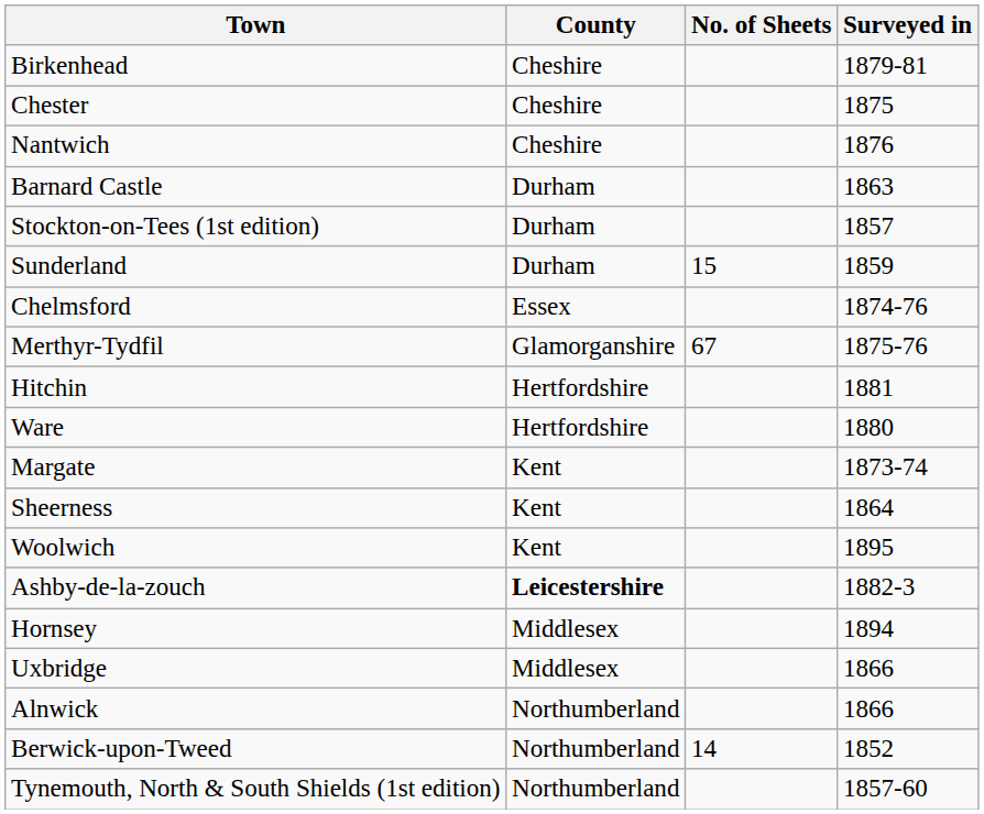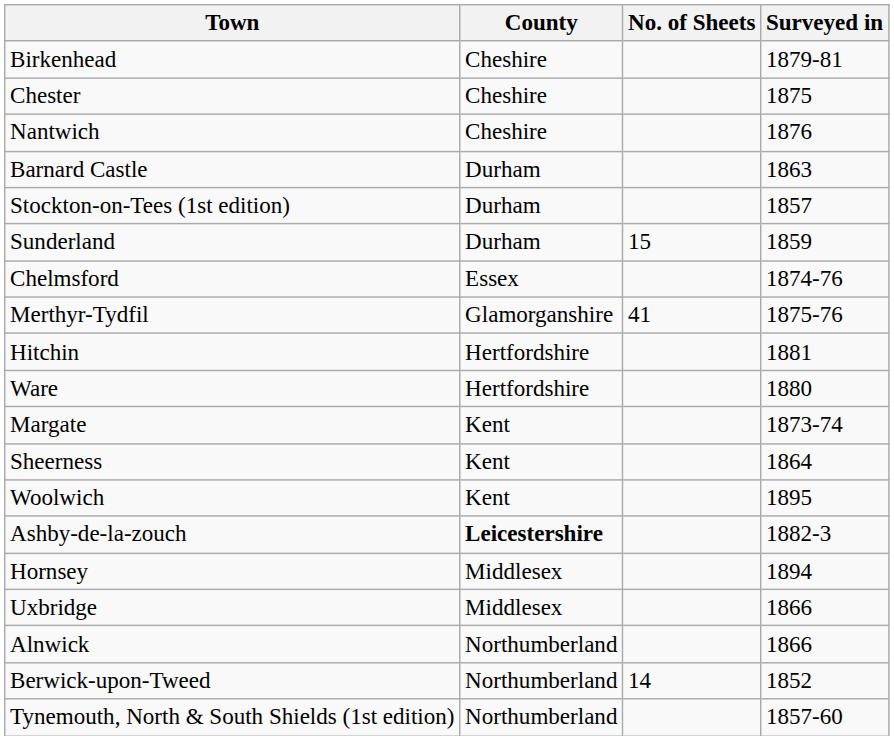Merthyr-Tydfil | No. of Sheets: 67 -> 41
